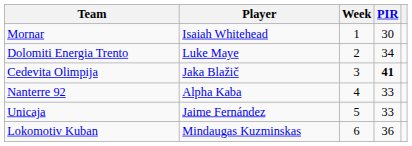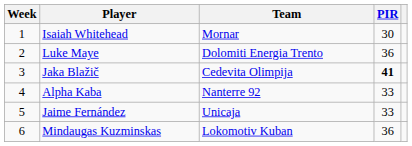columns swapped: Week <-> Team
Luke Maye | PIR: 34 -> 36
